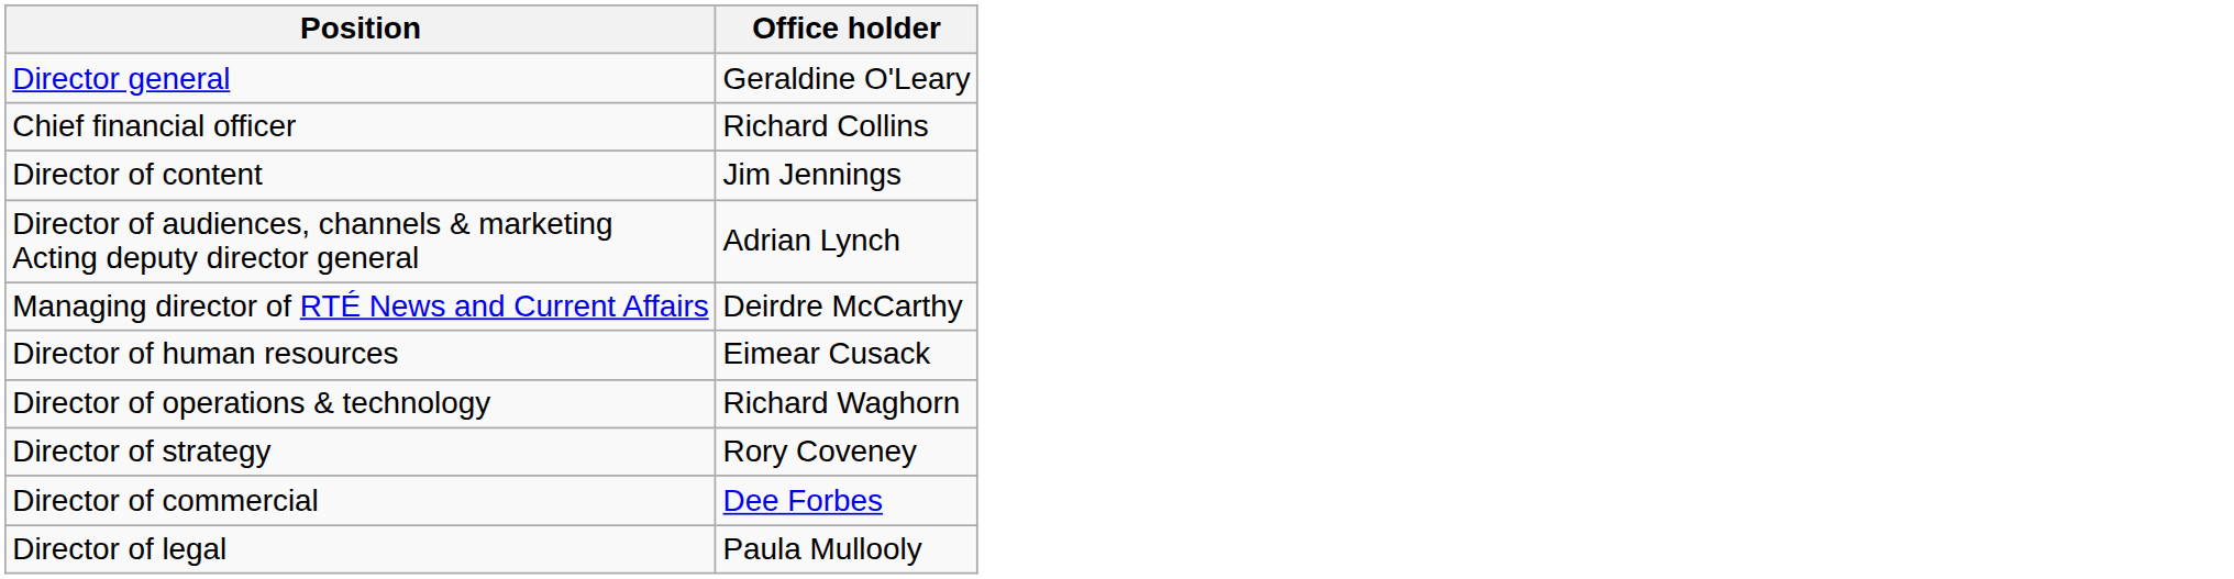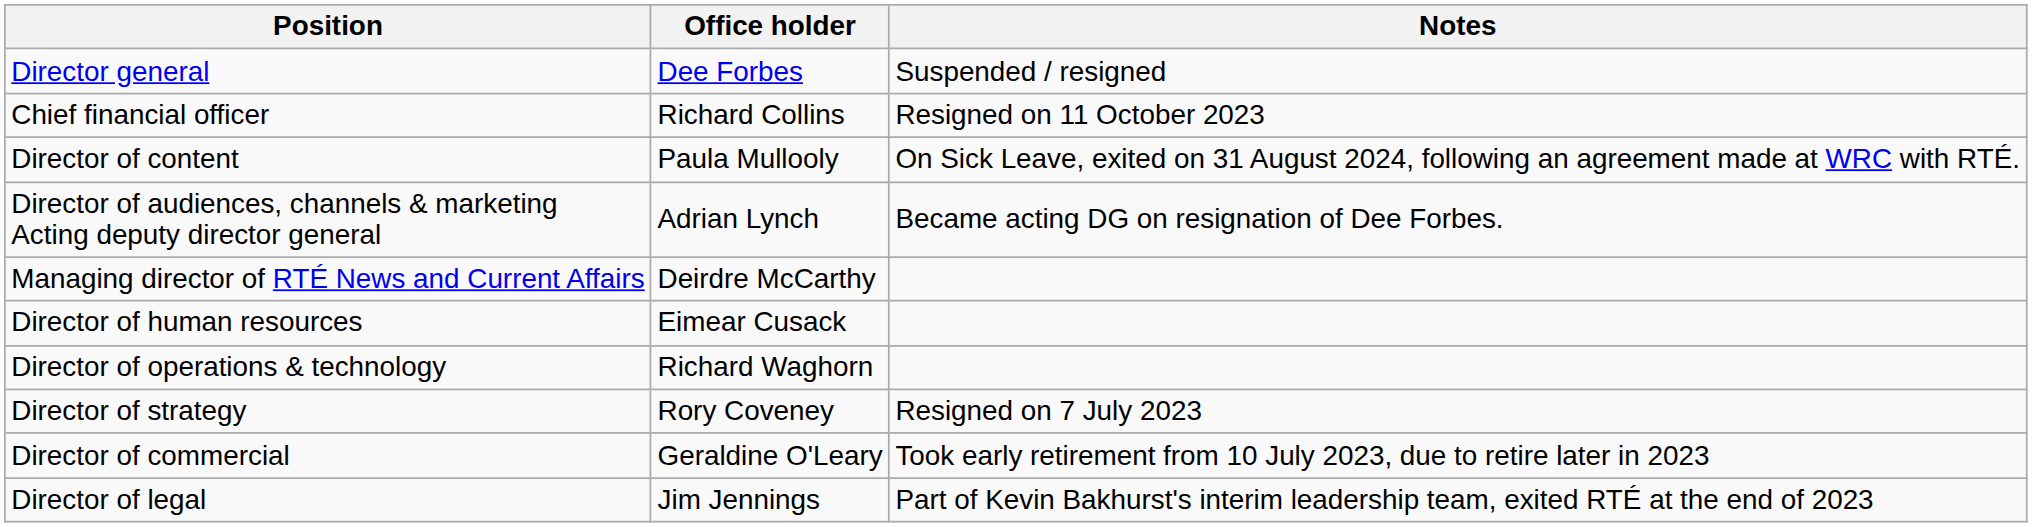+ column: Notes | Suspended / resigned | Resigned on 11 October 2023 | On Sick Leave, exited on 31 August 2024, following an agreement made at WRC with RTÉ. | Became acting DG on resignation of Dee Forbes. | Resigned on 7 July 2023 | Took early retirement from 10 July 2023, due to retire later in 2023 | Part of Kevin Bakhurst's interim leadership team, exited RTÉ at the end of 2023
Director general | Office holder: Geraldine O'Leary -> Dee Forbes
Director of content | Office holder: Jim Jennings -> Paula Mullooly
Director of commercial | Office holder: Dee Forbes -> Geraldine O'Leary
Director of legal | Office holder: Paula Mullooly -> Jim Jennings
